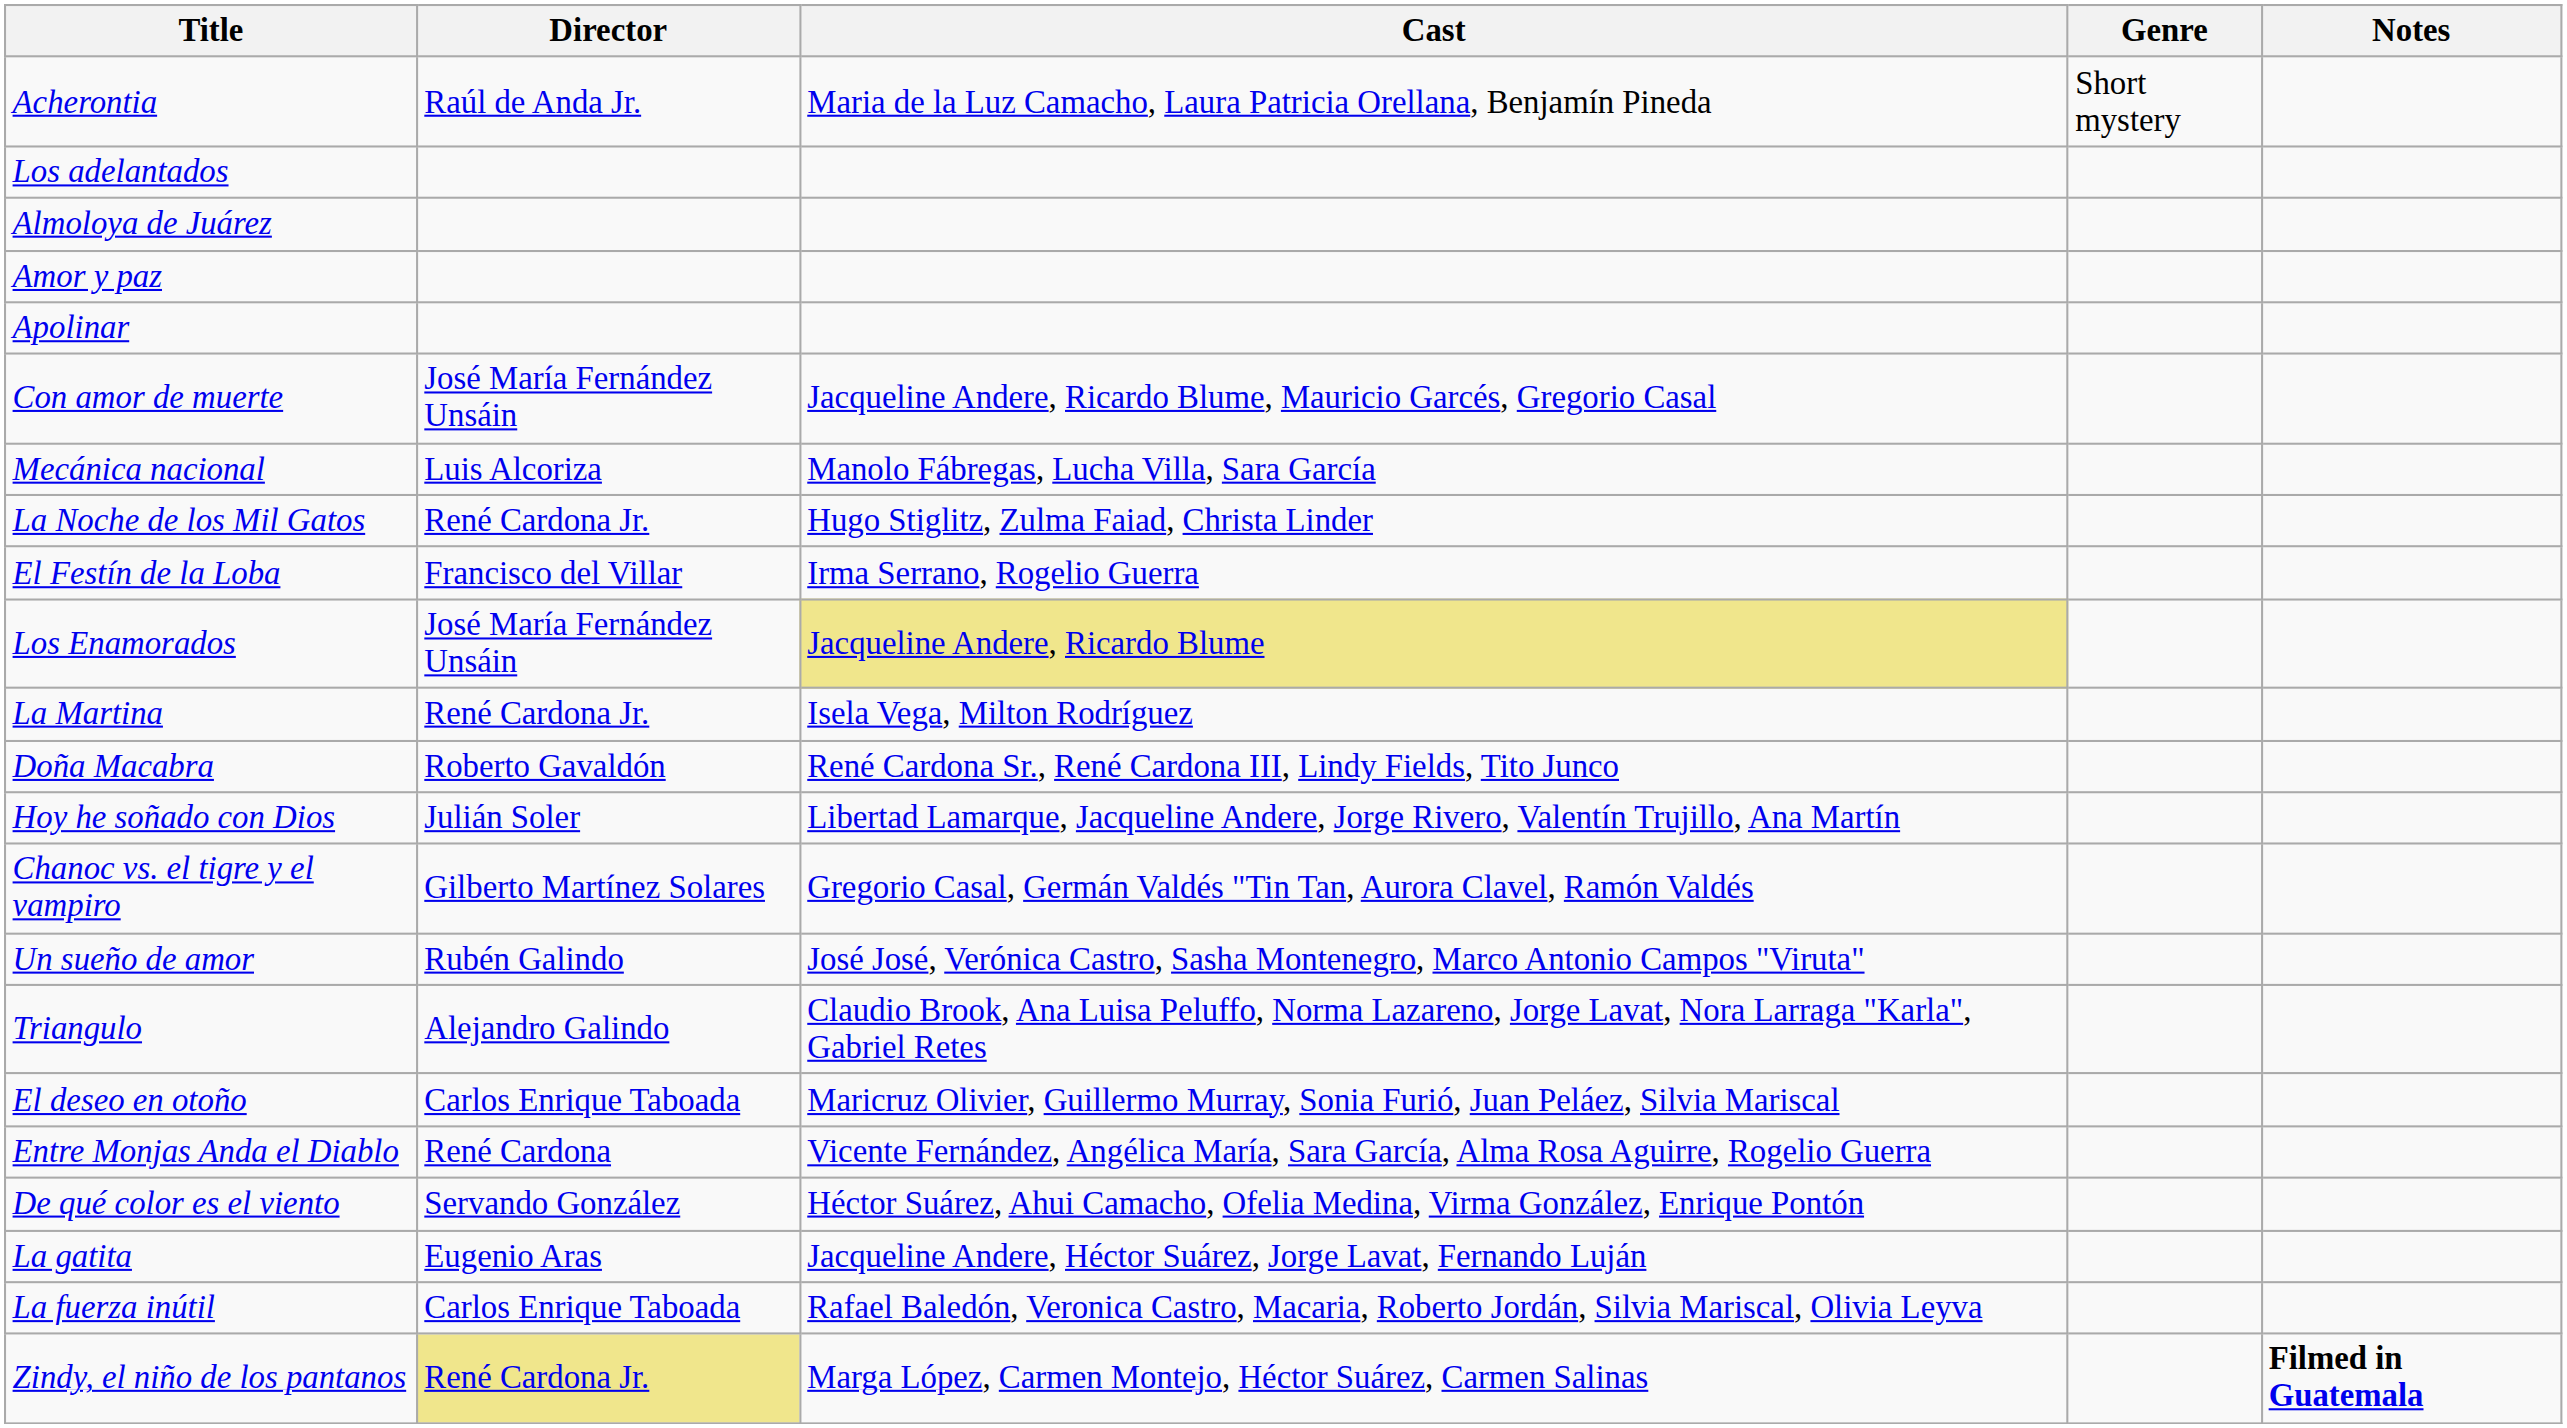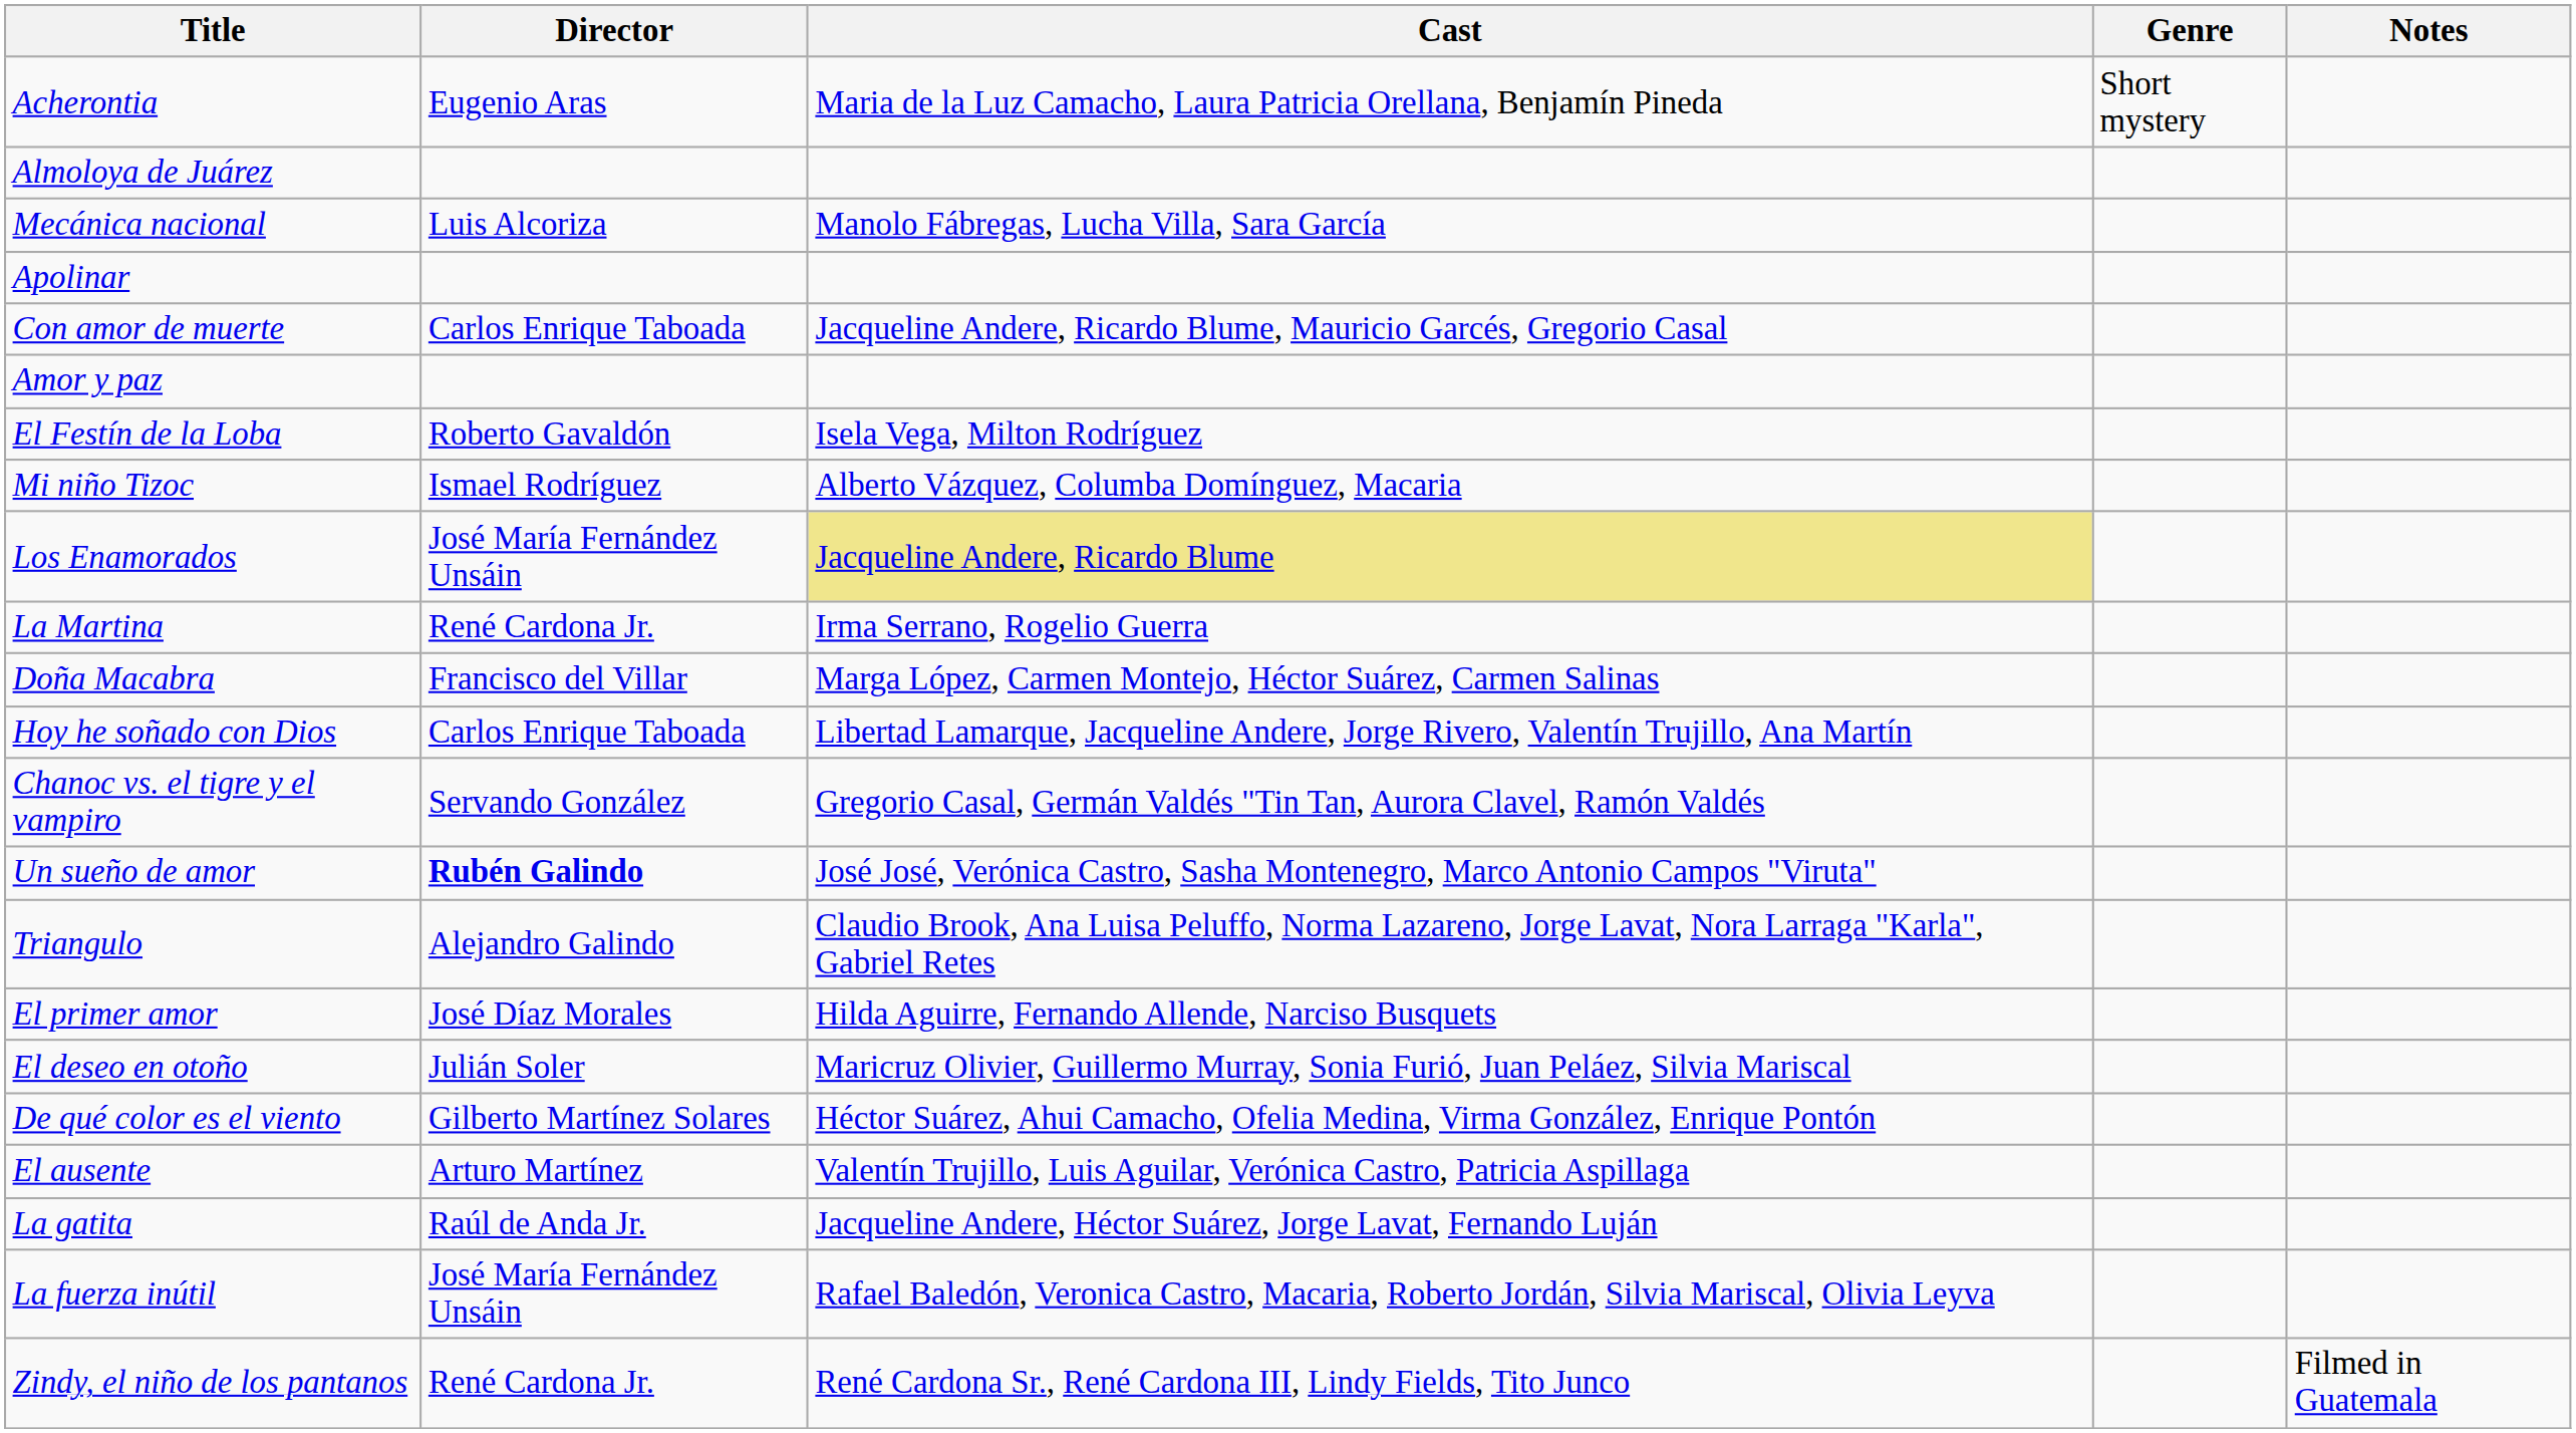Acherontia | Director: Raúl de Anda Jr. -> Eugenio Aras
- row: Los adelantados
rows swapped: Amor y paz <-> Mecánica nacional
Con amor de muerte | Director: José María Fernández Unsáin -> Carlos Enrique Taboada
- row: La Noche de los Mil Gatos | René Cardona Jr. | Hugo Stiglitz, Zulma Faiad, Christa Linder
El Festín de la Loba | Director: Francisco del Villar -> Roberto Gavaldón
El Festín de la Loba | Cast: Irma Serrano, Rogelio Guerra -> Isela Vega, Milton Rodríguez
+ row: Mi niño Tizoc | Ismael Rodríguez | Alberto Vázquez, Columba Domínguez, Macaria
La Martina | Cast: Isela Vega, Milton Rodríguez -> Irma Serrano, Rogelio Guerra
Doña Macabra | Director: Roberto Gavaldón -> Francisco del Villar
Doña Macabra | Cast: René Cardona Sr., René Cardona III, Lindy Fields, Tito Junco -> Marga López, Carmen Montejo, Héctor Suárez, Carmen Salinas
Hoy he soñado con Dios | Director: Julián Soler -> Carlos Enrique Taboada
Chanoc vs. el tigre y el vampiro | Director: Gilberto Martínez Solares -> Servando González
Un sueño de amor | Director: normal -> bold
+ row: El primer amor | José Díaz Morales | Hilda Aguirre, Fernando Allende, Narciso Busquets
El deseo en otoño | Director: Carlos Enrique Taboada -> Julián Soler
- row: Entre Monjas Anda el Diablo | René Cardona | Vicente Fernández, Angélica María, Sara García, Alma Rosa Aguirre, Rogelio Guerra
De qué color es el viento | Director: Servando González -> Gilberto Martínez Solares
+ row: El ausente | Arturo Martínez | Valentín Trujillo, Luis Aguilar, Verónica Castro, Patricia Aspillaga
La gatita | Director: Eugenio Aras -> Raúl de Anda Jr.
La fuerza inútil | Director: Carlos Enrique Taboada -> José María Fernández Unsáin
Zindy, el niño de los pantanos | Director: khaki background -> no background
Zindy, el niño de los pantanos | Cast: Marga López, Carmen Montejo, Héctor Suárez, Carmen Salinas -> René Cardona Sr., René Cardona III, Lindy Fields, Tito Junco
Zindy, el niño de los pantanos | Notes: bold -> normal
